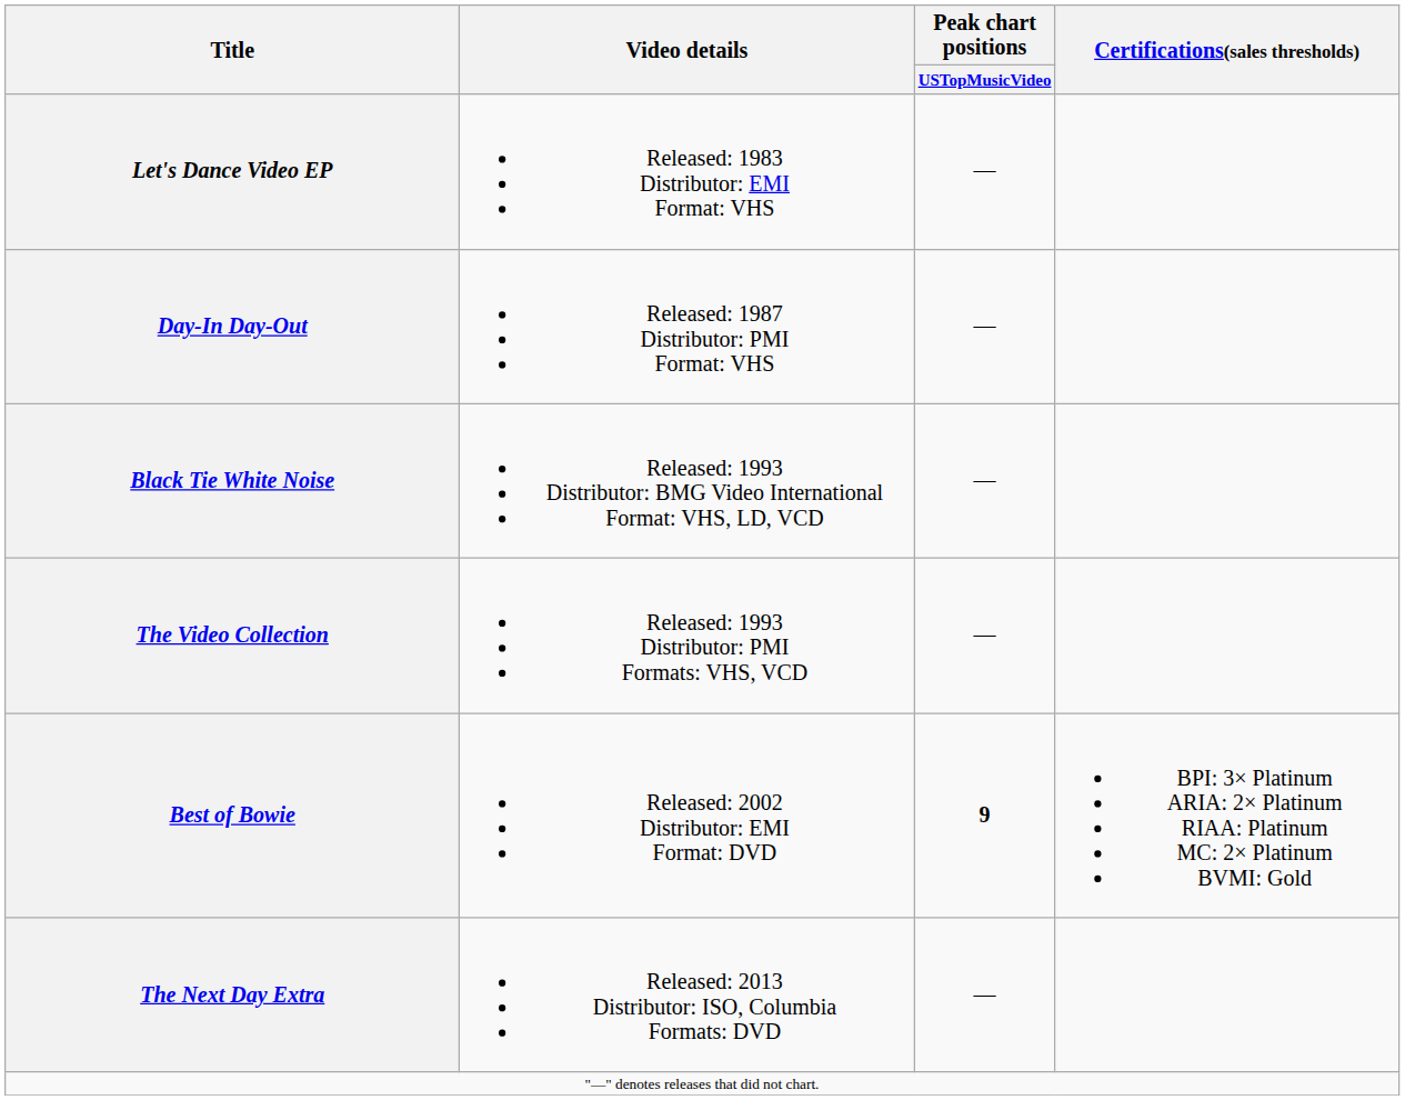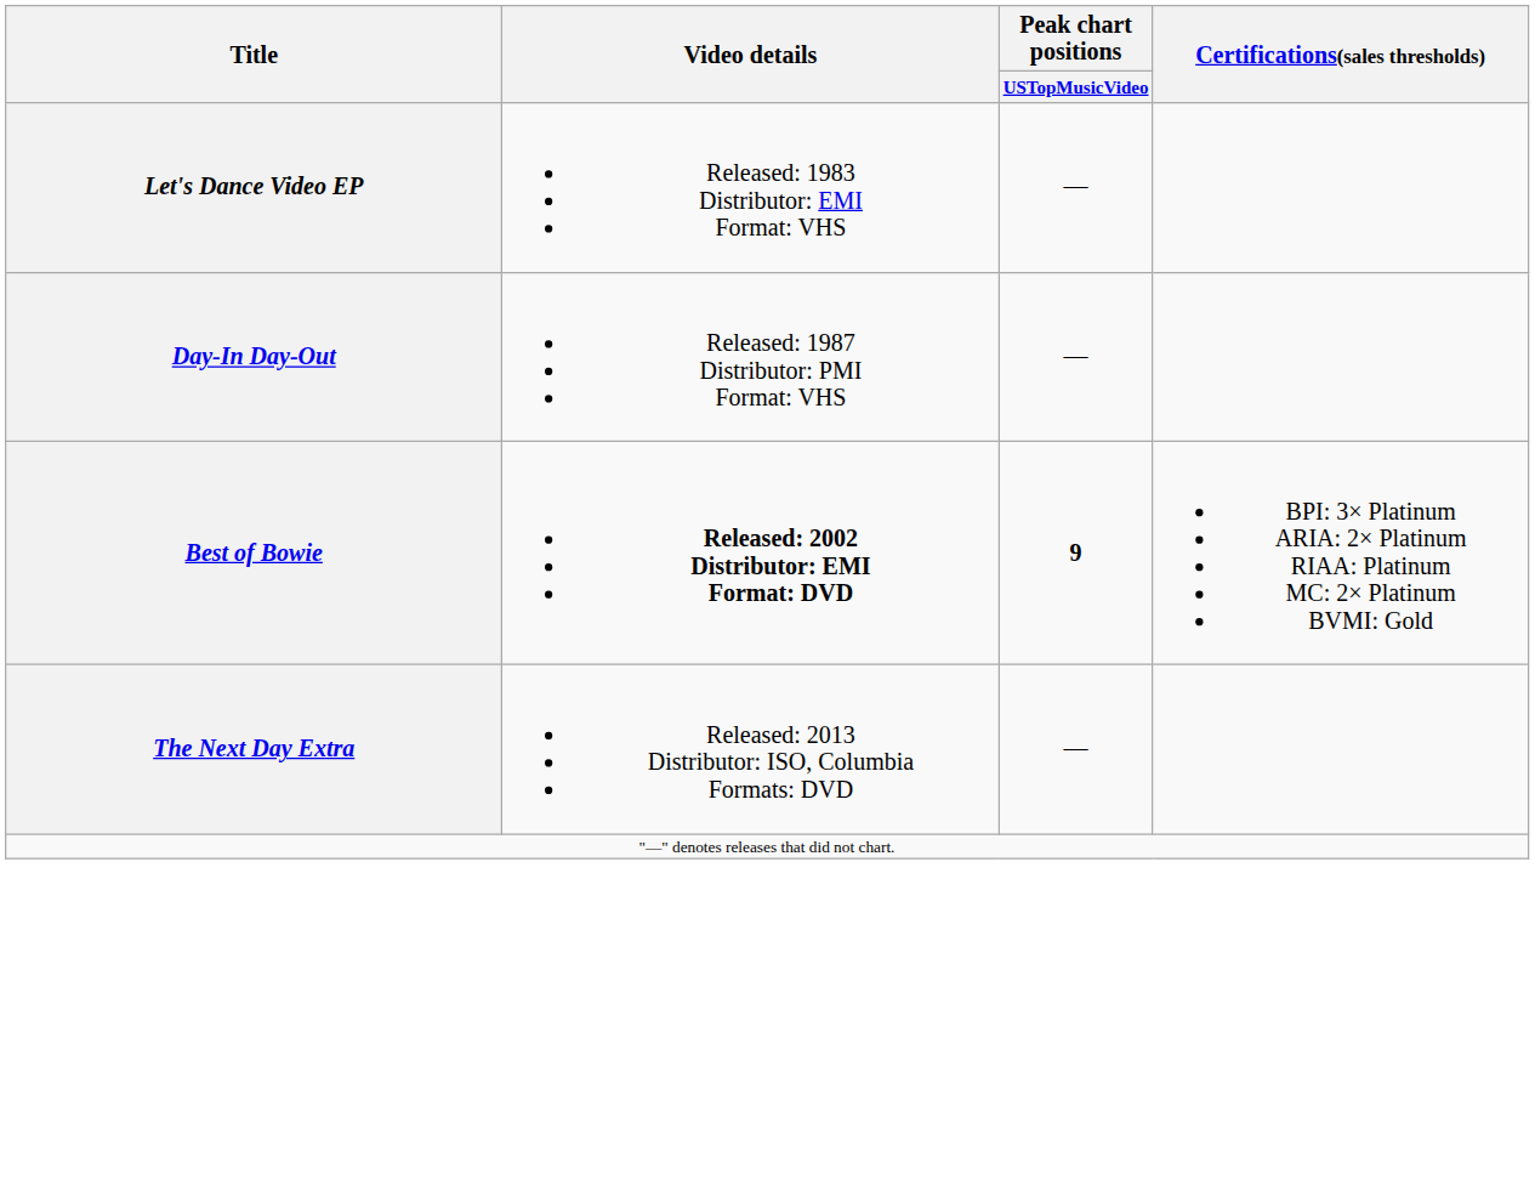- row: Black Tie White Noise | Released: 1993 Distributor: BMG Video International Format: VHS, LD, VCD | —
- row: The Video Collection | Released: 1993 Distributor: PMI Formats: VHS, VCD | —
Best of Bowie | Video details: normal -> bold
